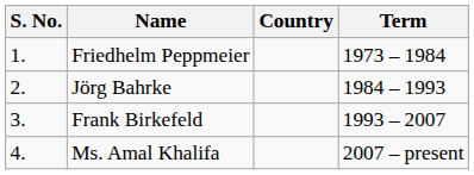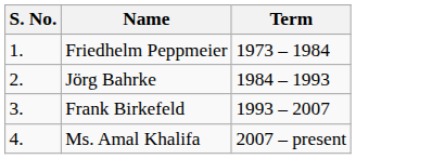- column: Country
